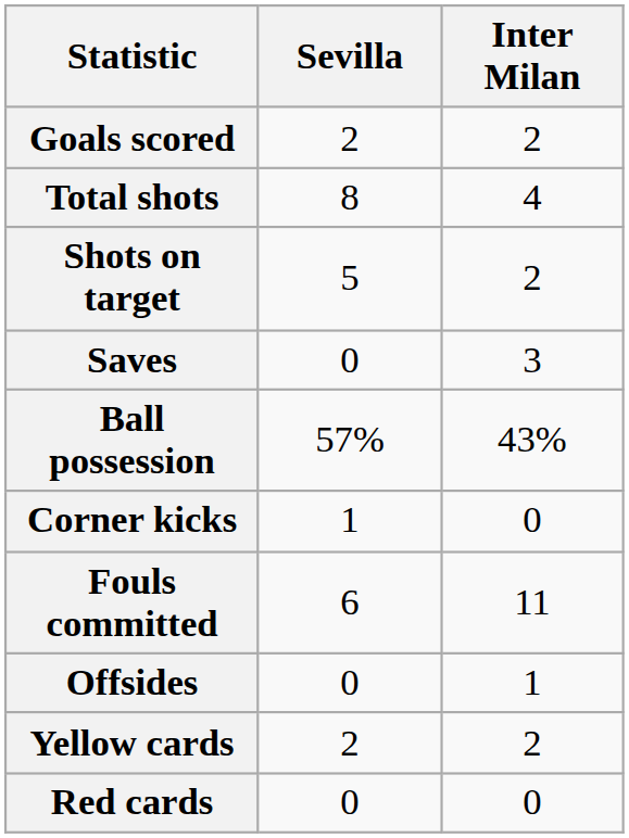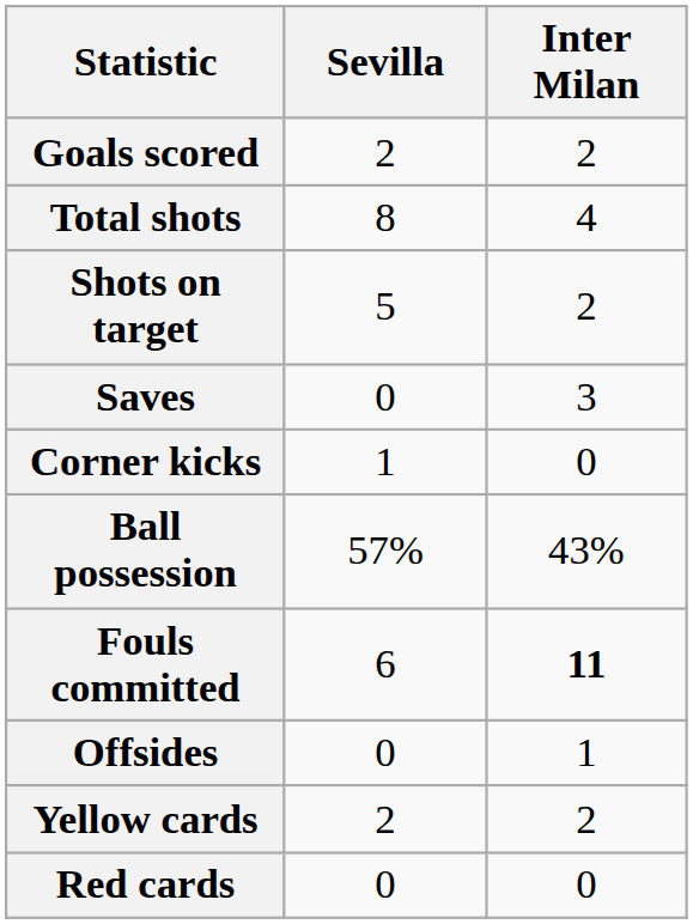rows swapped: Ball possession <-> Corner kicks
Fouls committed | Inter Milan: normal -> bold
